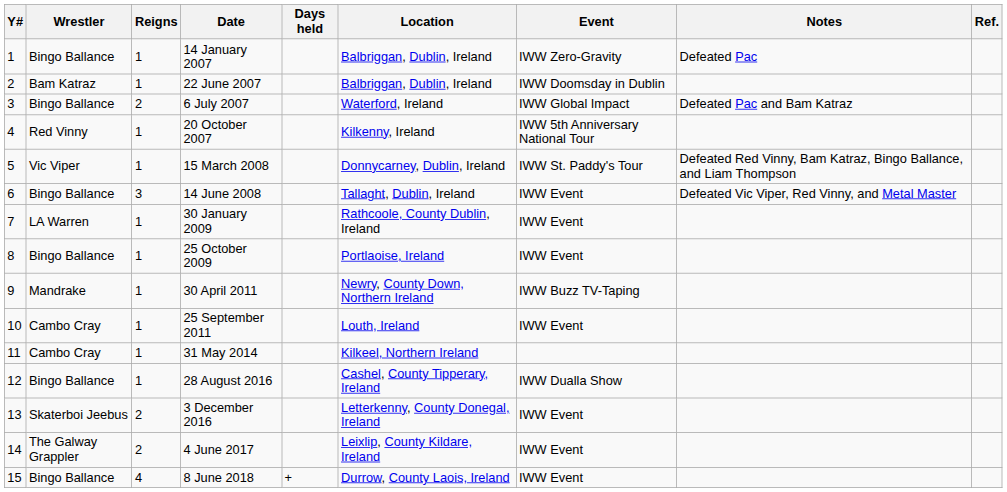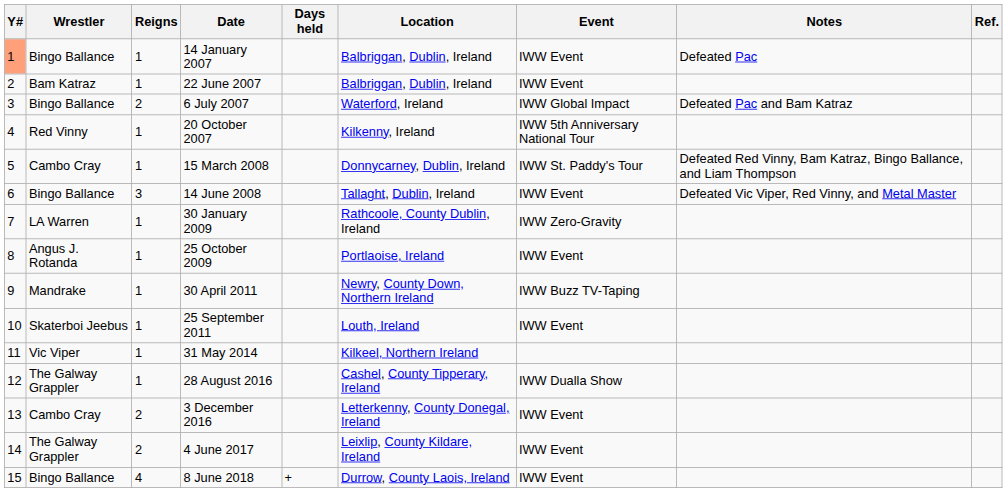14 January 2007 | Y#: no background -> lightsalmon background
14 January 2007 | Event: IWW Zero-Gravity -> IWW Event
22 June 2007 | Event: IWW Doomsday in Dublin -> IWW Event
15 March 2008 | Wrestler: Vic Viper -> Cambo Cray
30 January 2009 | Event: IWW Event -> IWW Zero-Gravity
25 October 2009 | Wrestler: Bingo Ballance -> Angus J. Rotanda
25 September 2011 | Wrestler: Cambo Cray -> Skaterboi Jeebus
31 May 2014 | Wrestler: Cambo Cray -> Vic Viper
28 August 2016 | Wrestler: Bingo Ballance -> The Galway Grappler
3 December 2016 | Wrestler: Skaterboi Jeebus -> Cambo Cray
